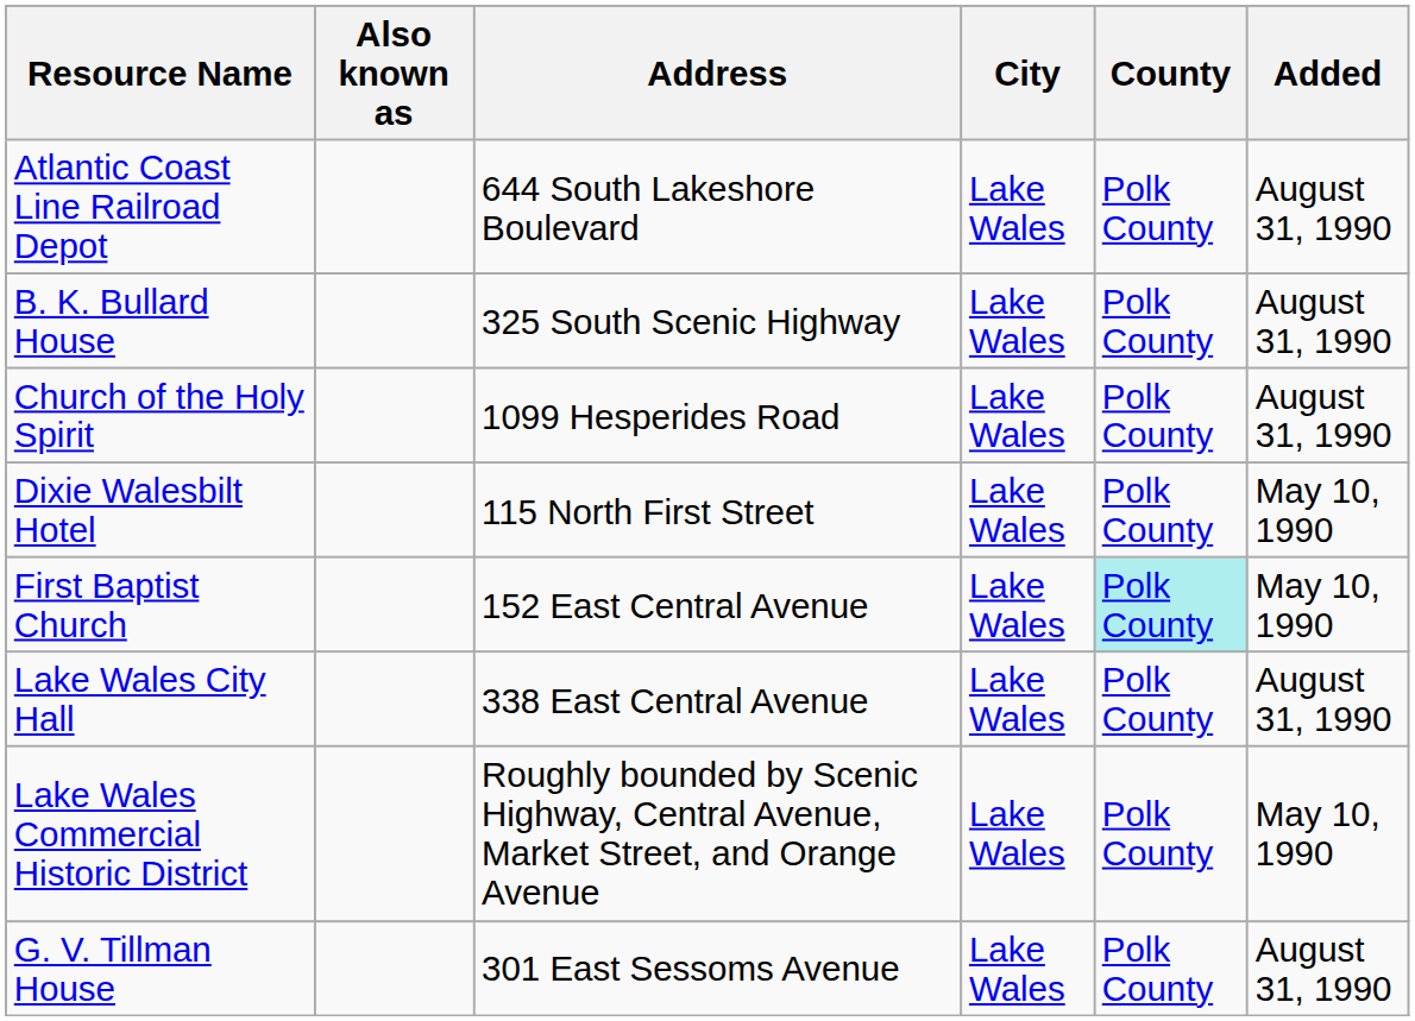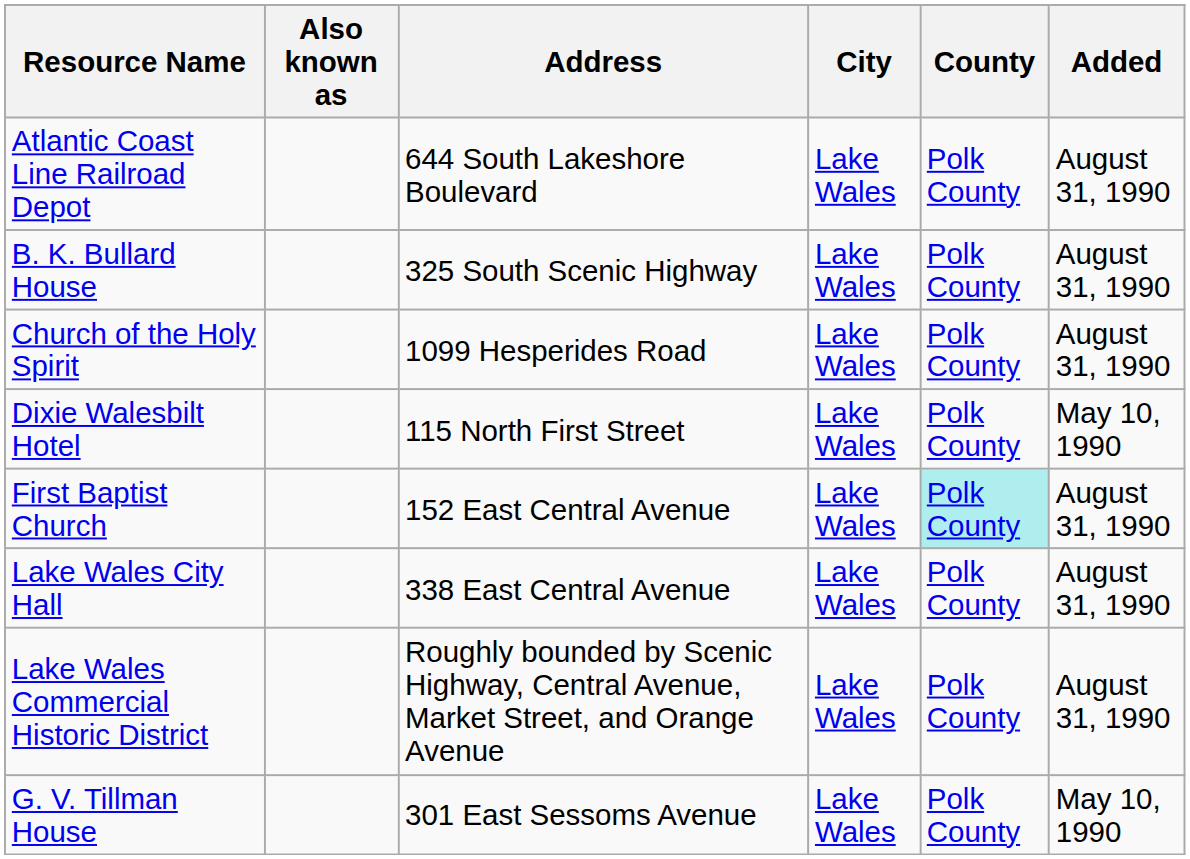First Baptist Church | Added: May 10, 1990 -> August 31, 1990
Lake Wales Commercial Historic District | Added: May 10, 1990 -> August 31, 1990
G. V. Tillman House | Added: August 31, 1990 -> May 10, 1990
